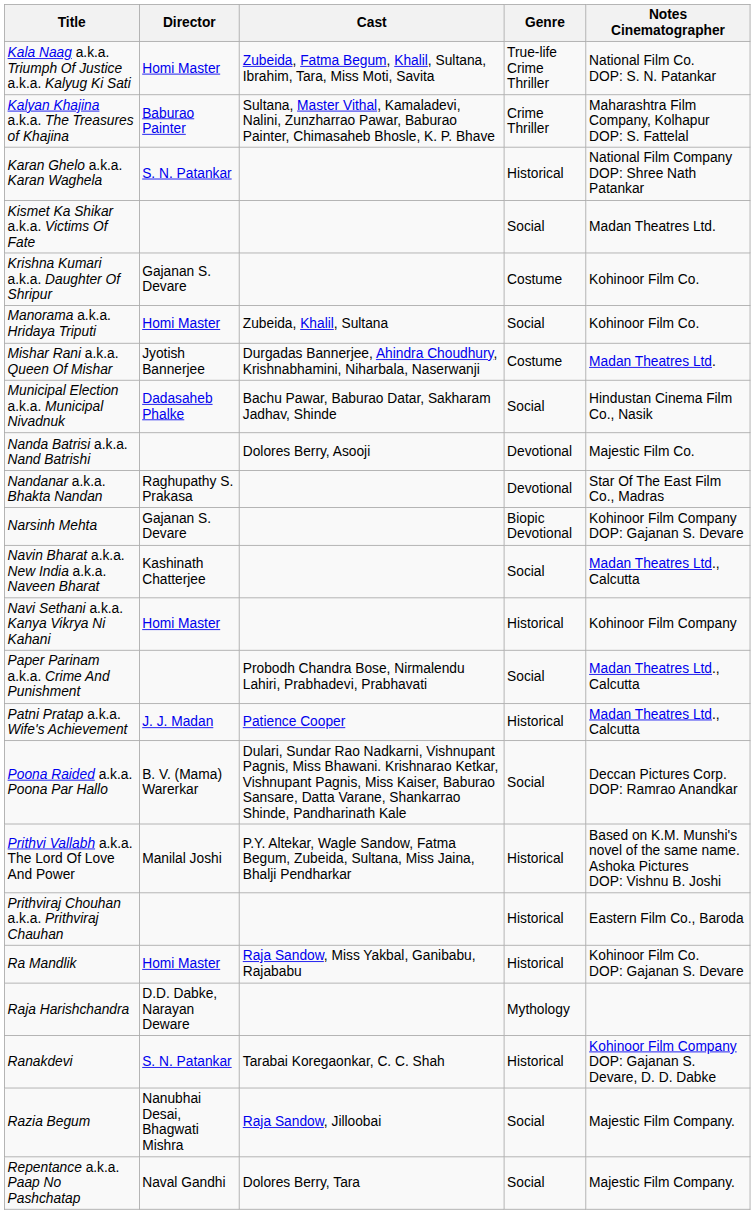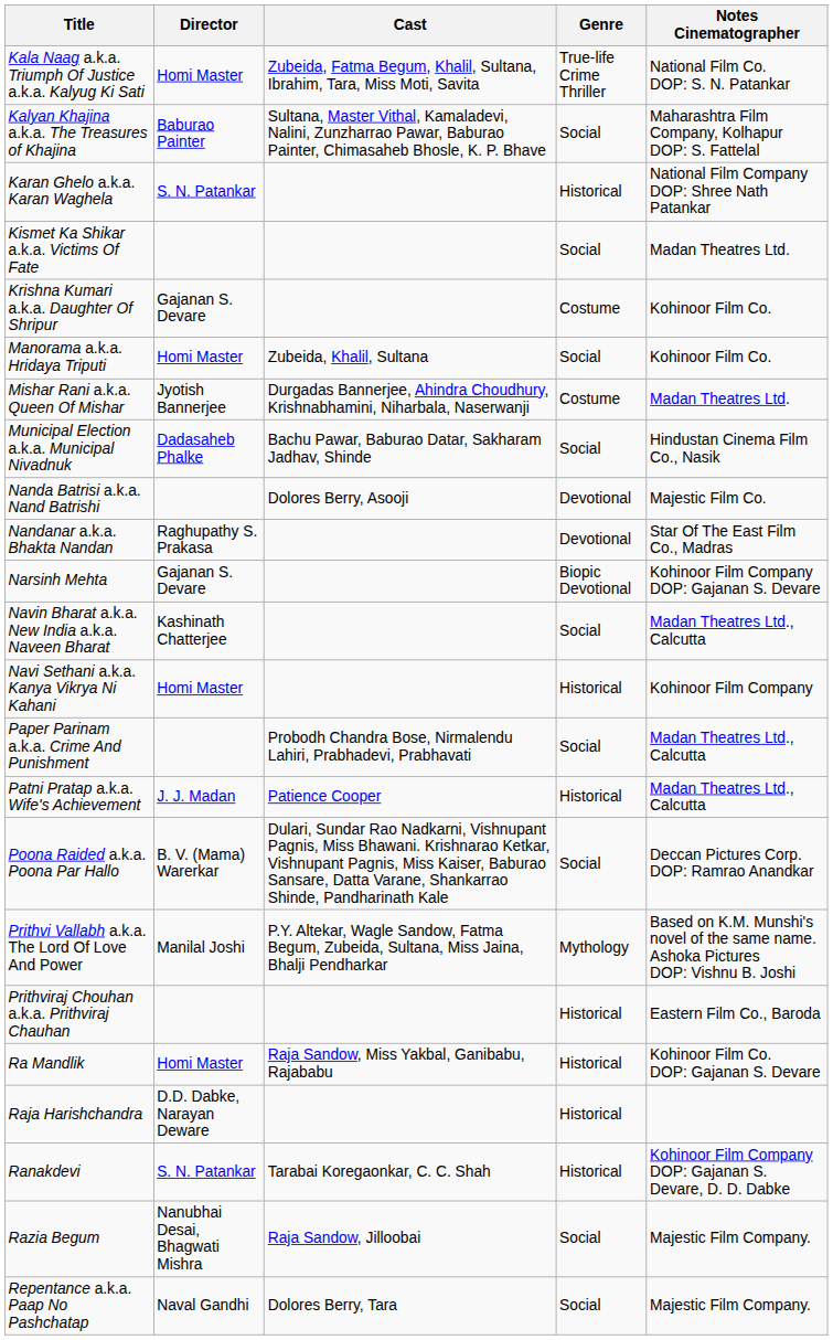Kalyan Khajina a.k.a. The Treasures of Khajina | Genre: Crime Thriller -> Social
Prithvi Vallabh a.k.a. The Lord Of Love And Power | Genre: Historical -> Mythology
Raja Harishchandra | Genre: Mythology -> Historical
